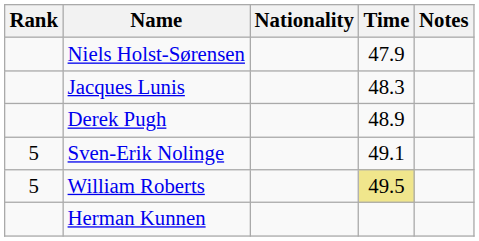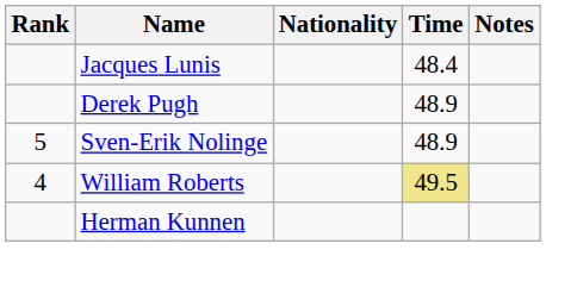- row: Niels Holst-Sørensen | 47.9
Jacques Lunis | Time: 48.3 -> 48.4
Sven-Erik Nolinge | Time: 49.1 -> 48.9
William Roberts | Rank: 5 -> 4
